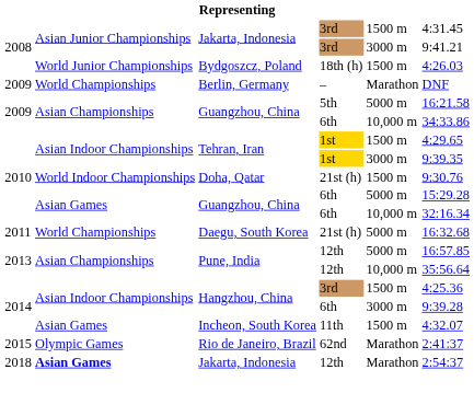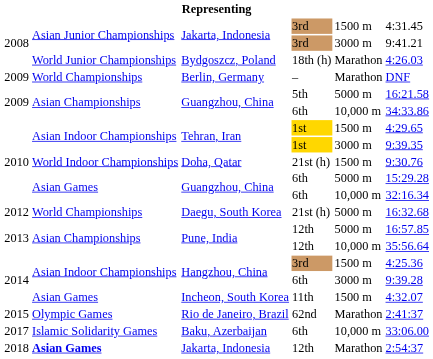Bydgoszcz, Poland | column 5: 1500 m -> Marathon
Daegu, South Korea | column 1: 2011 -> 2012
+ row: 2017 | Islamic Solidarity Games | Baku, Azerbaijan | 6th | 10,000 m | 33:06.00
